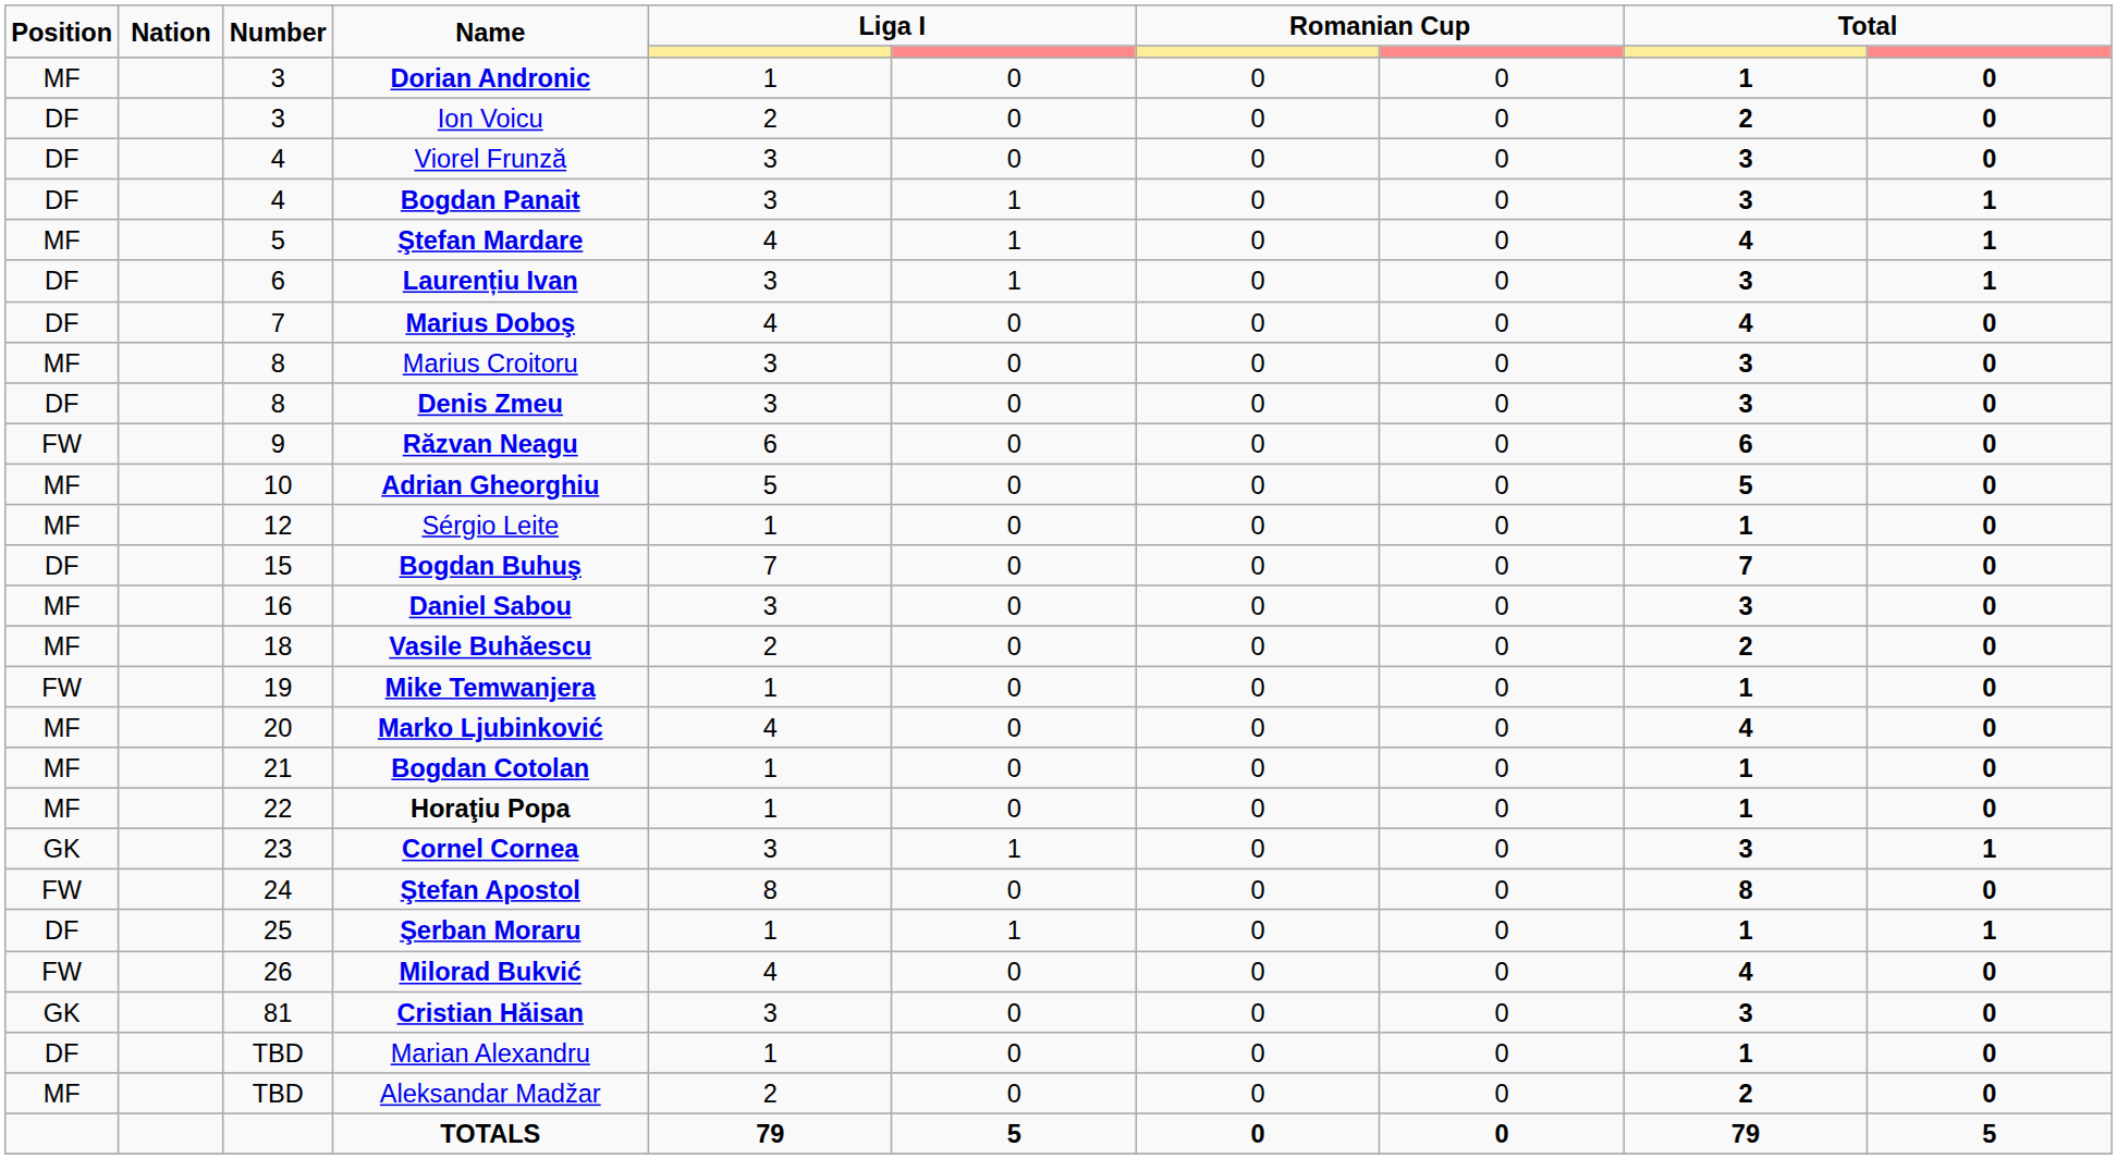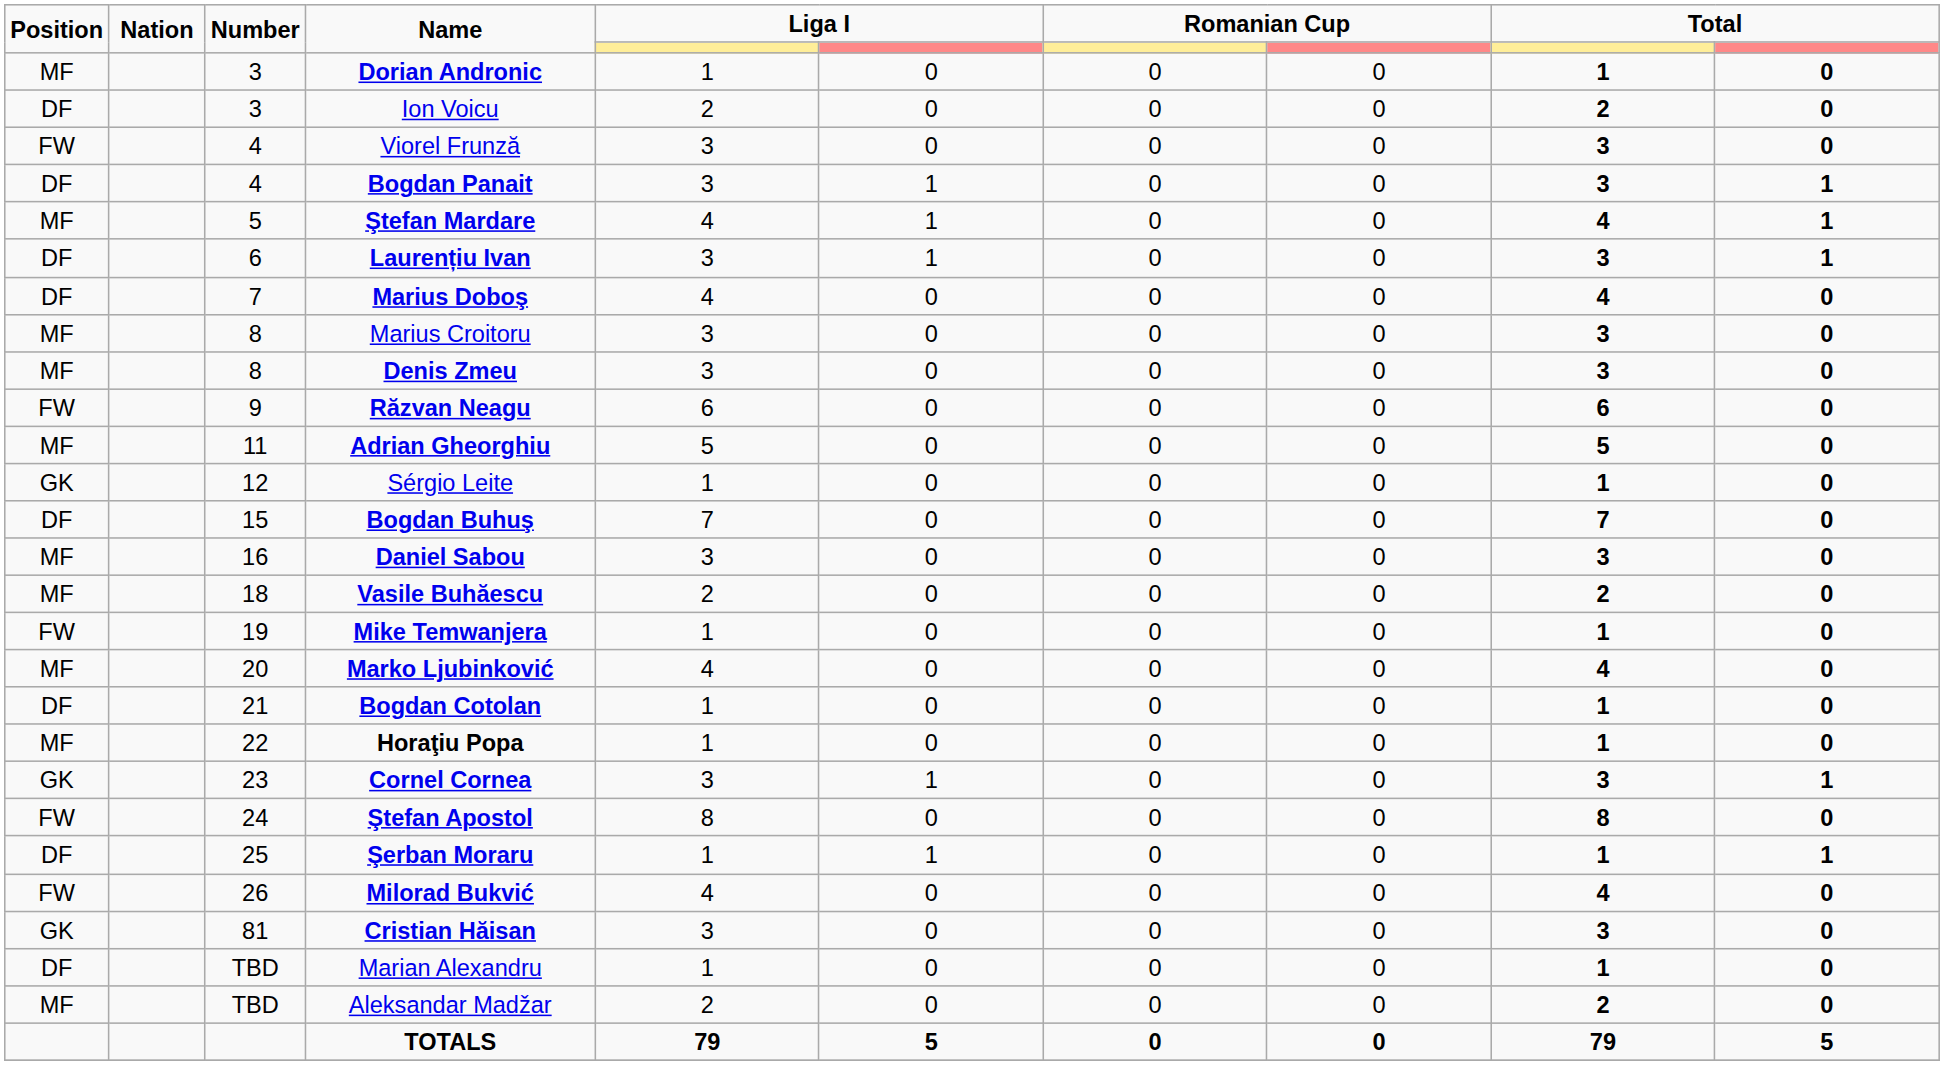Viorel Frunză | Position: DF -> FW
Denis Zmeu | Position: DF -> MF
Adrian Gheorghiu | Number: 10 -> 11
Sérgio Leite | Position: MF -> GK
Bogdan Cotolan | Position: MF -> DF
